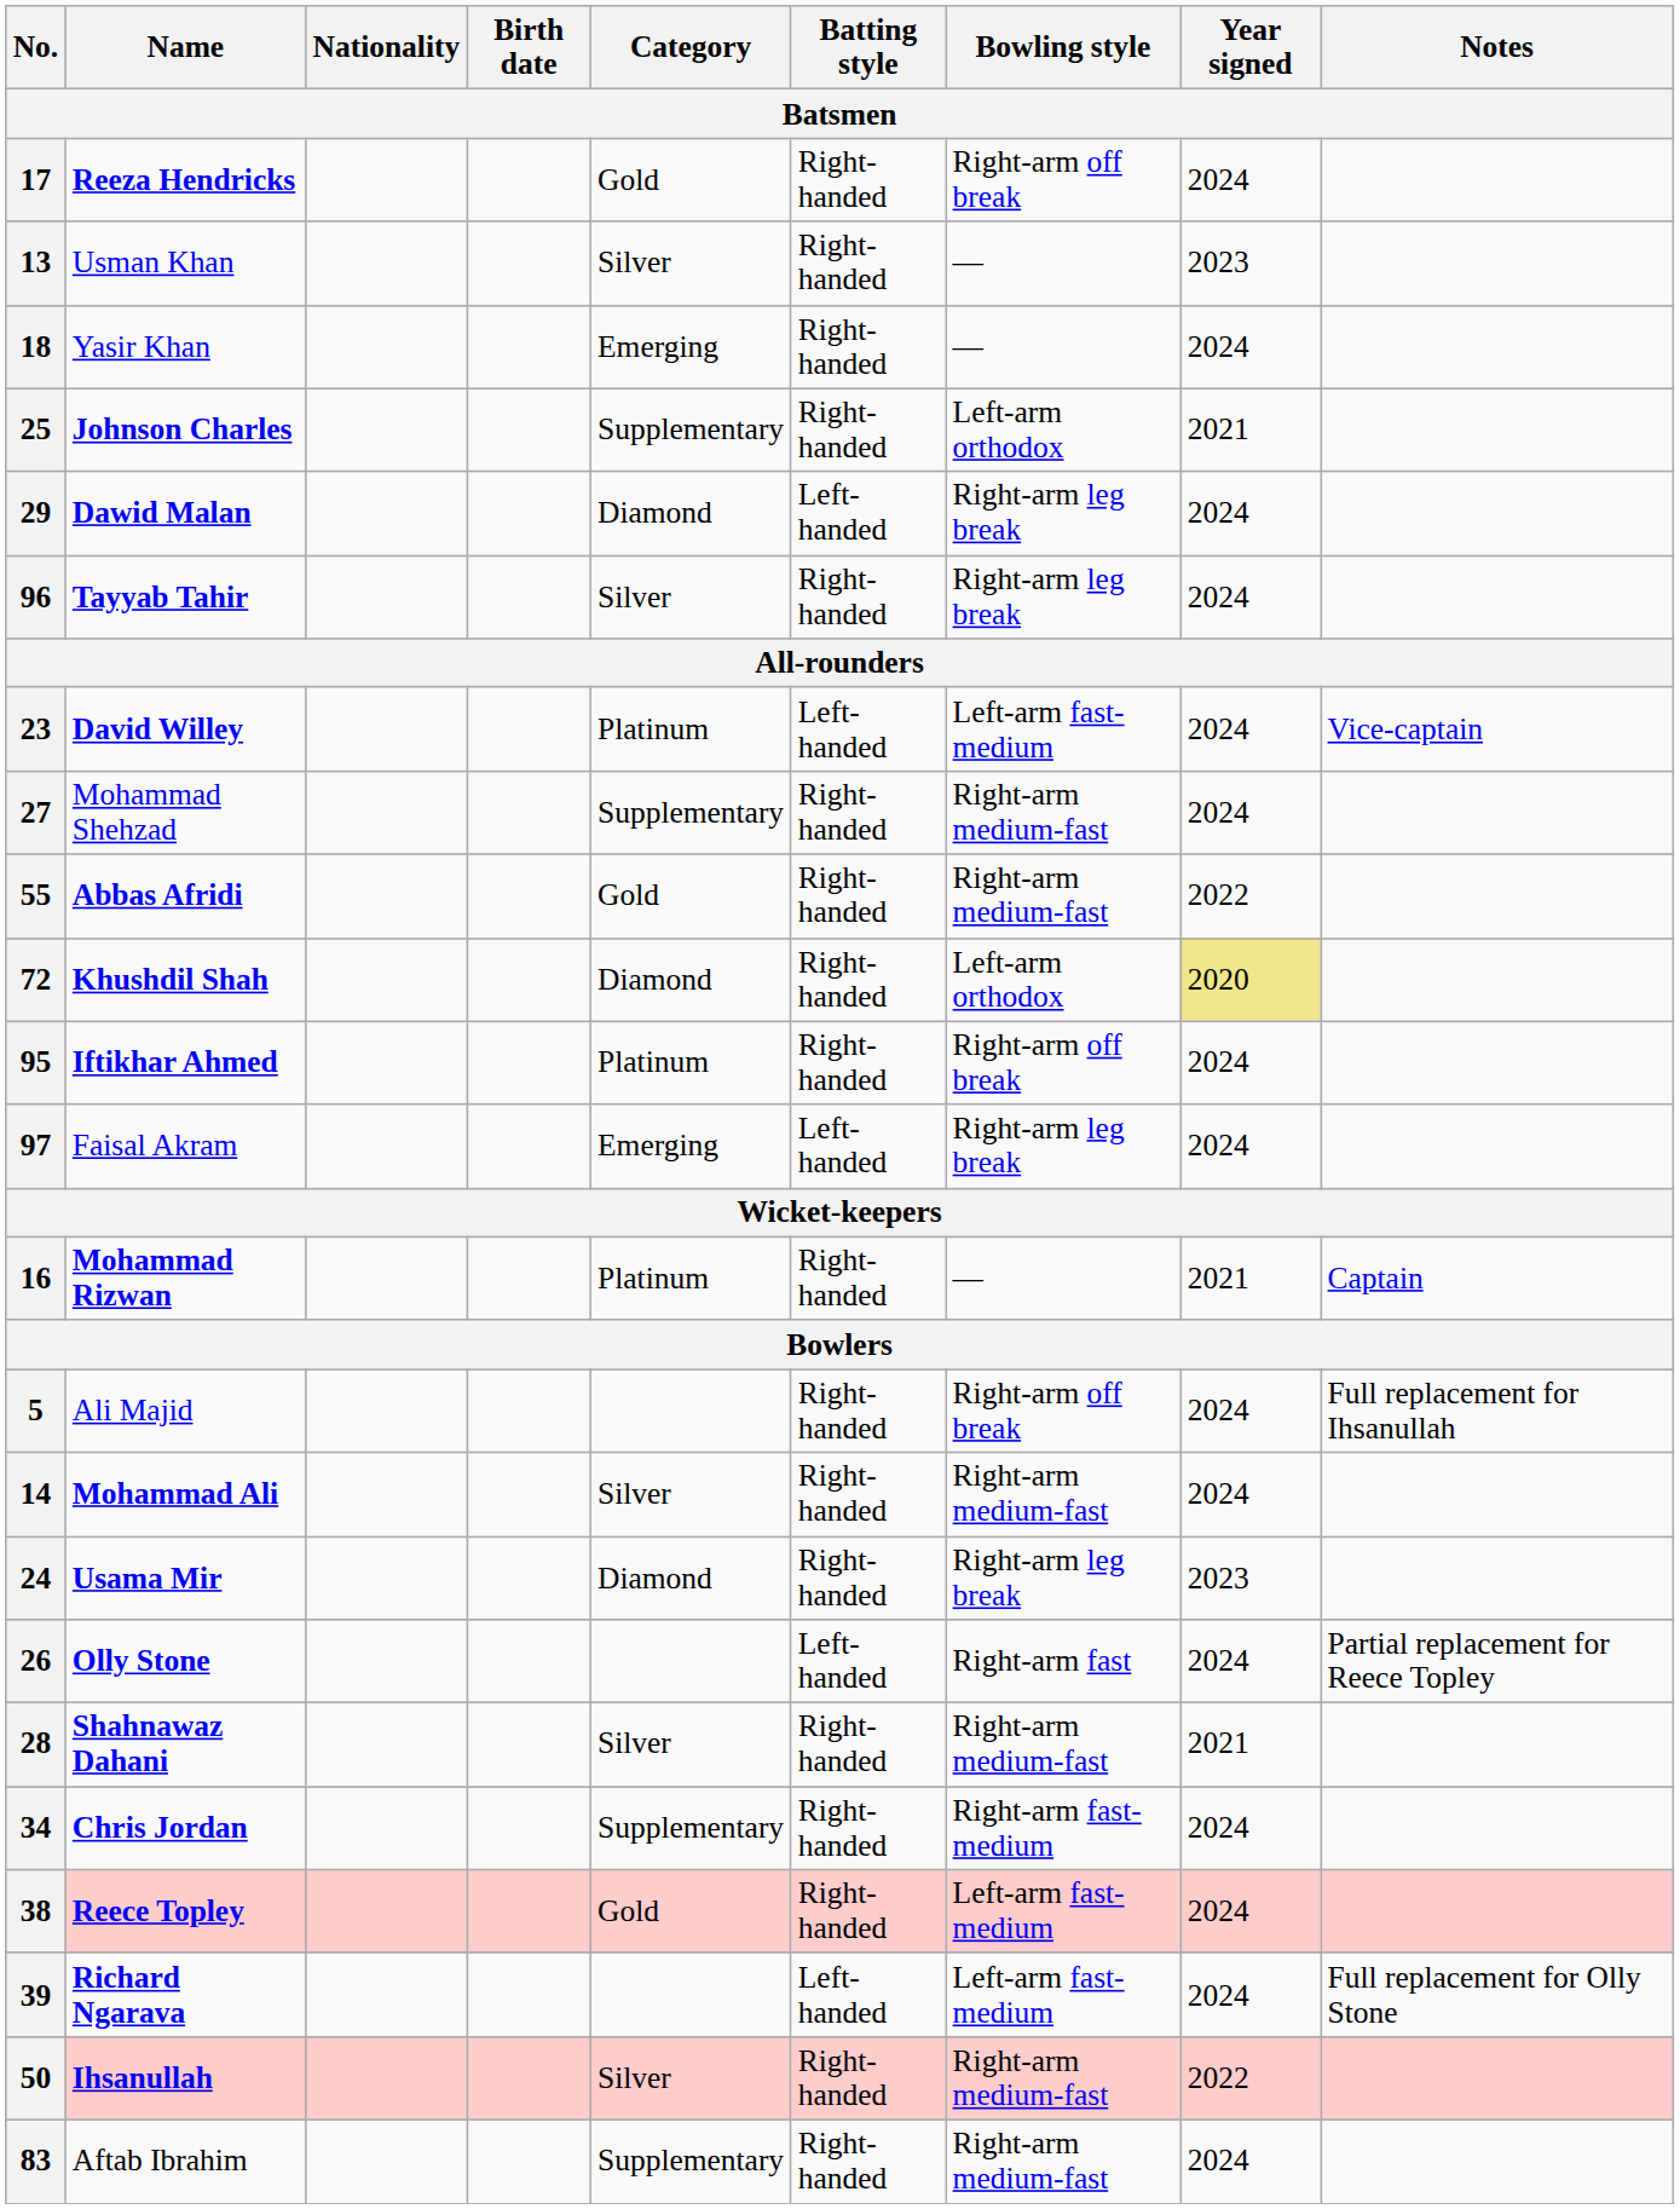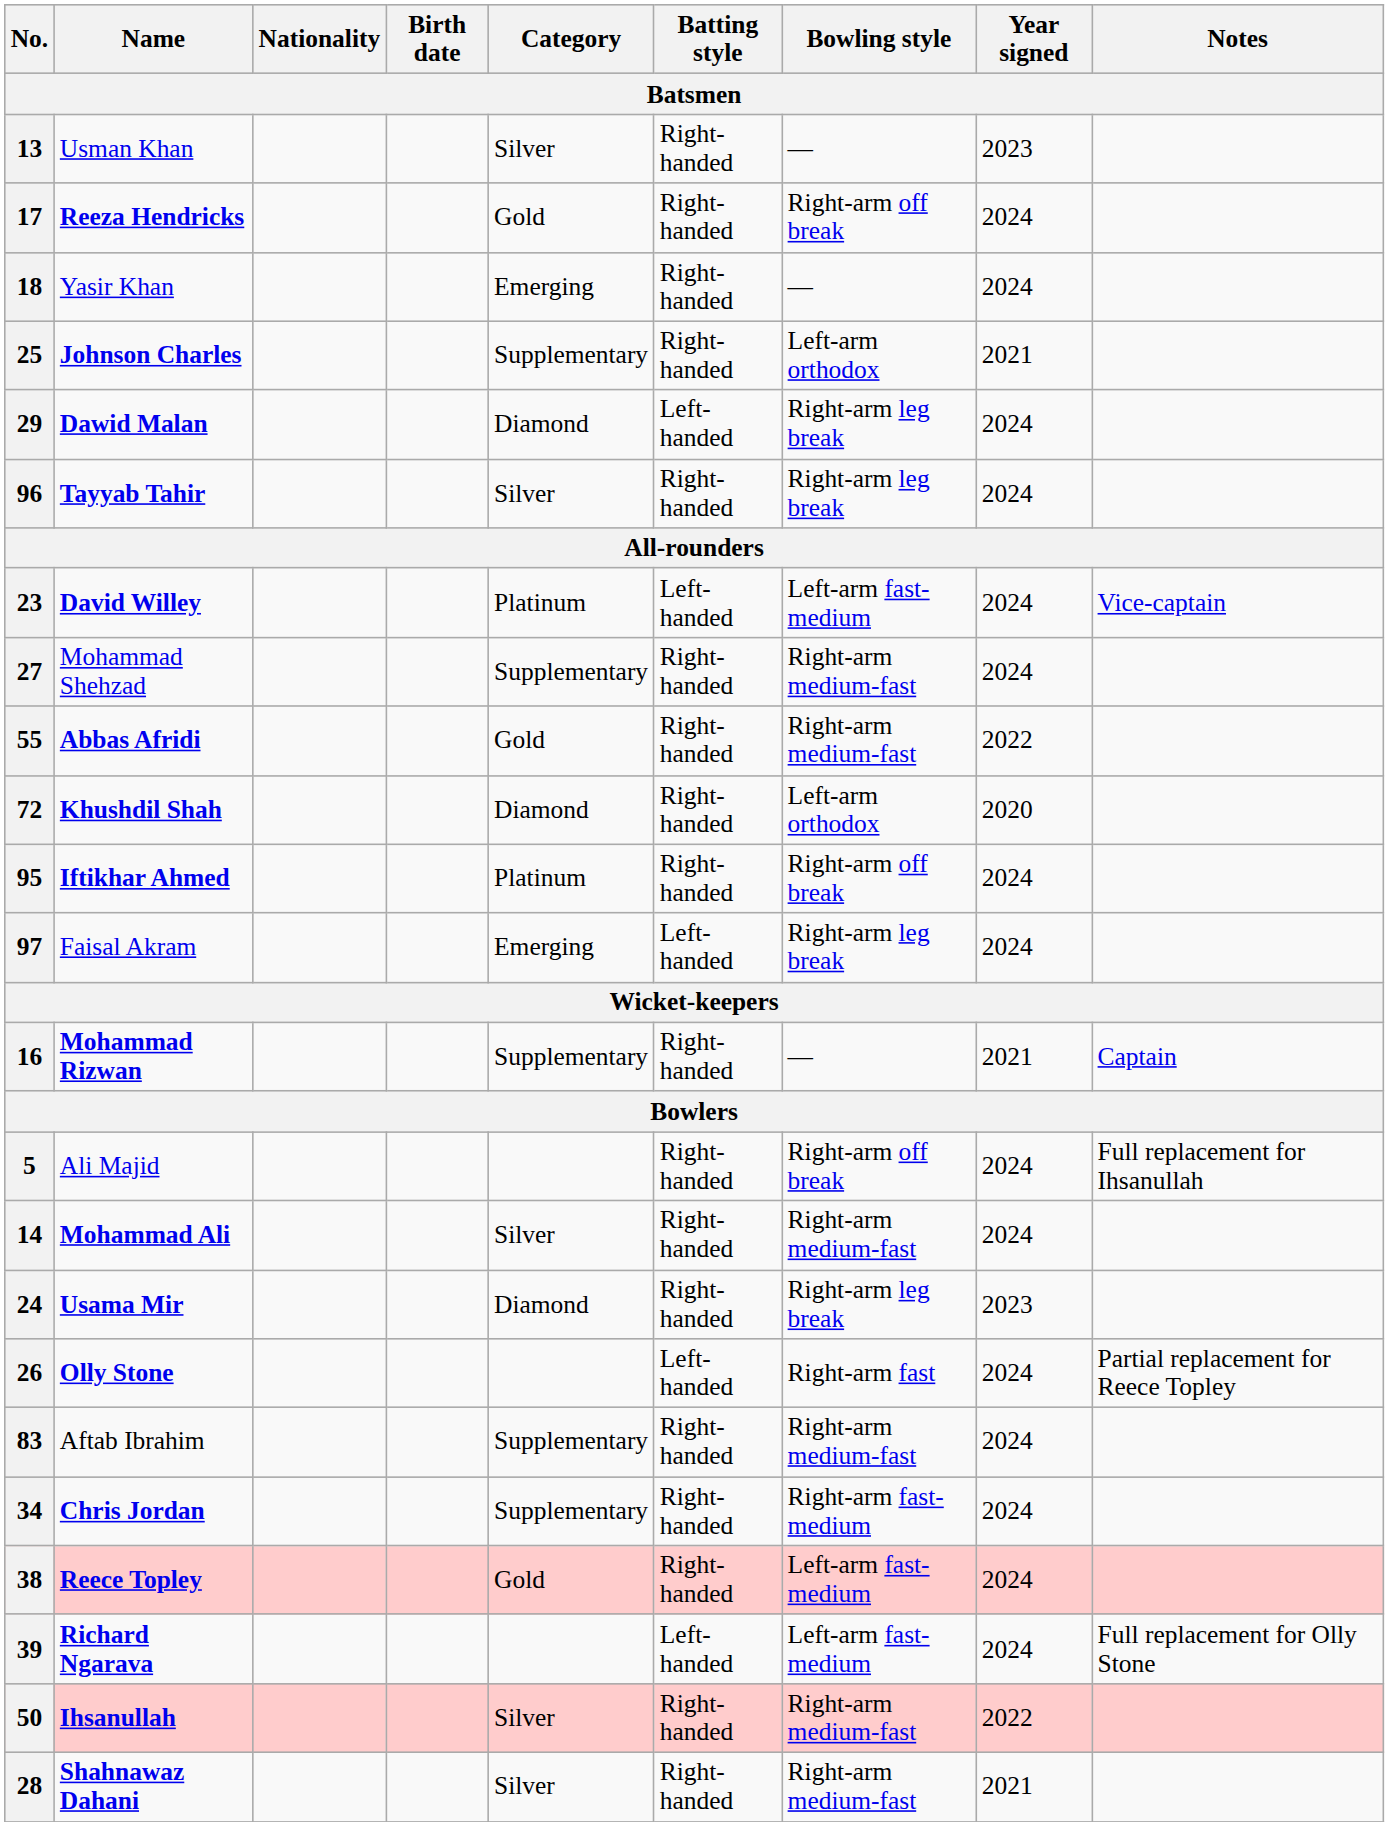rows swapped: 13 <-> 17
72 | Year signed: khaki background -> no background
16 | Category: Platinum -> Supplementary
rows swapped: 28 <-> 83
